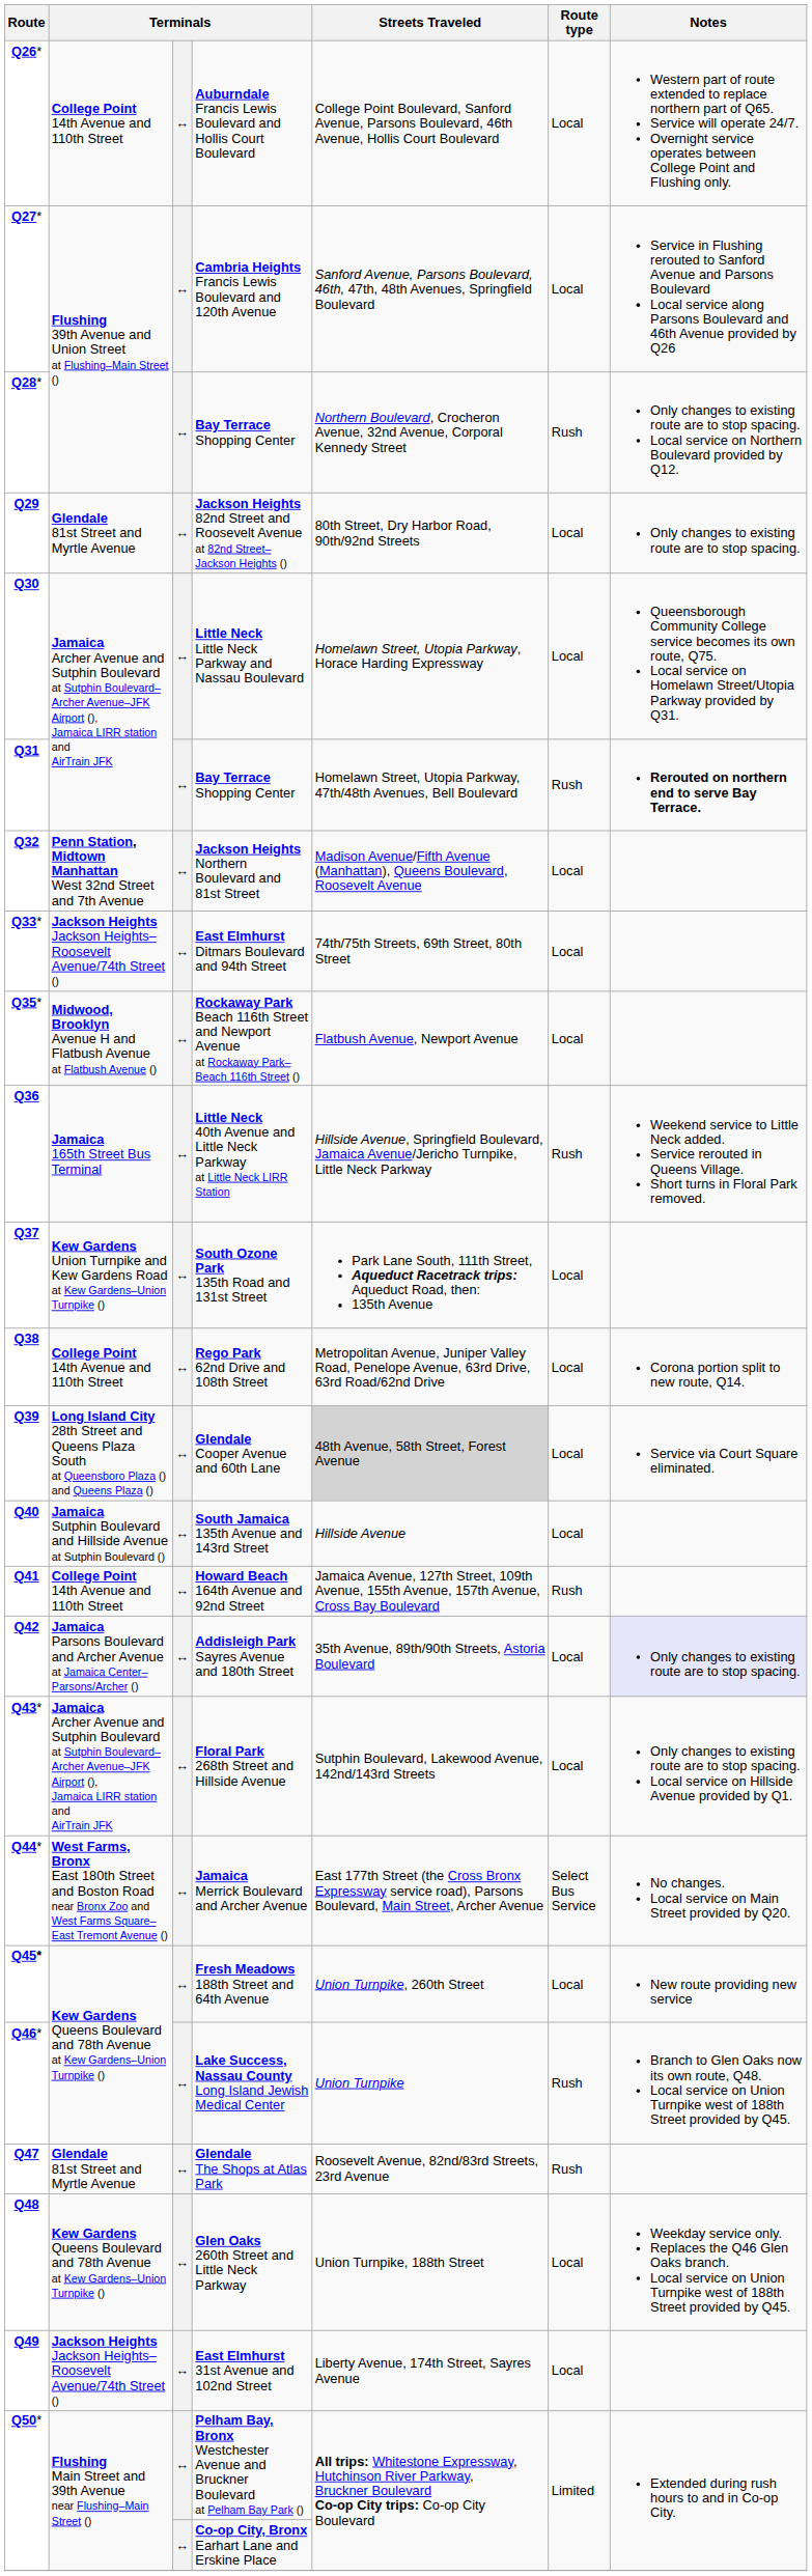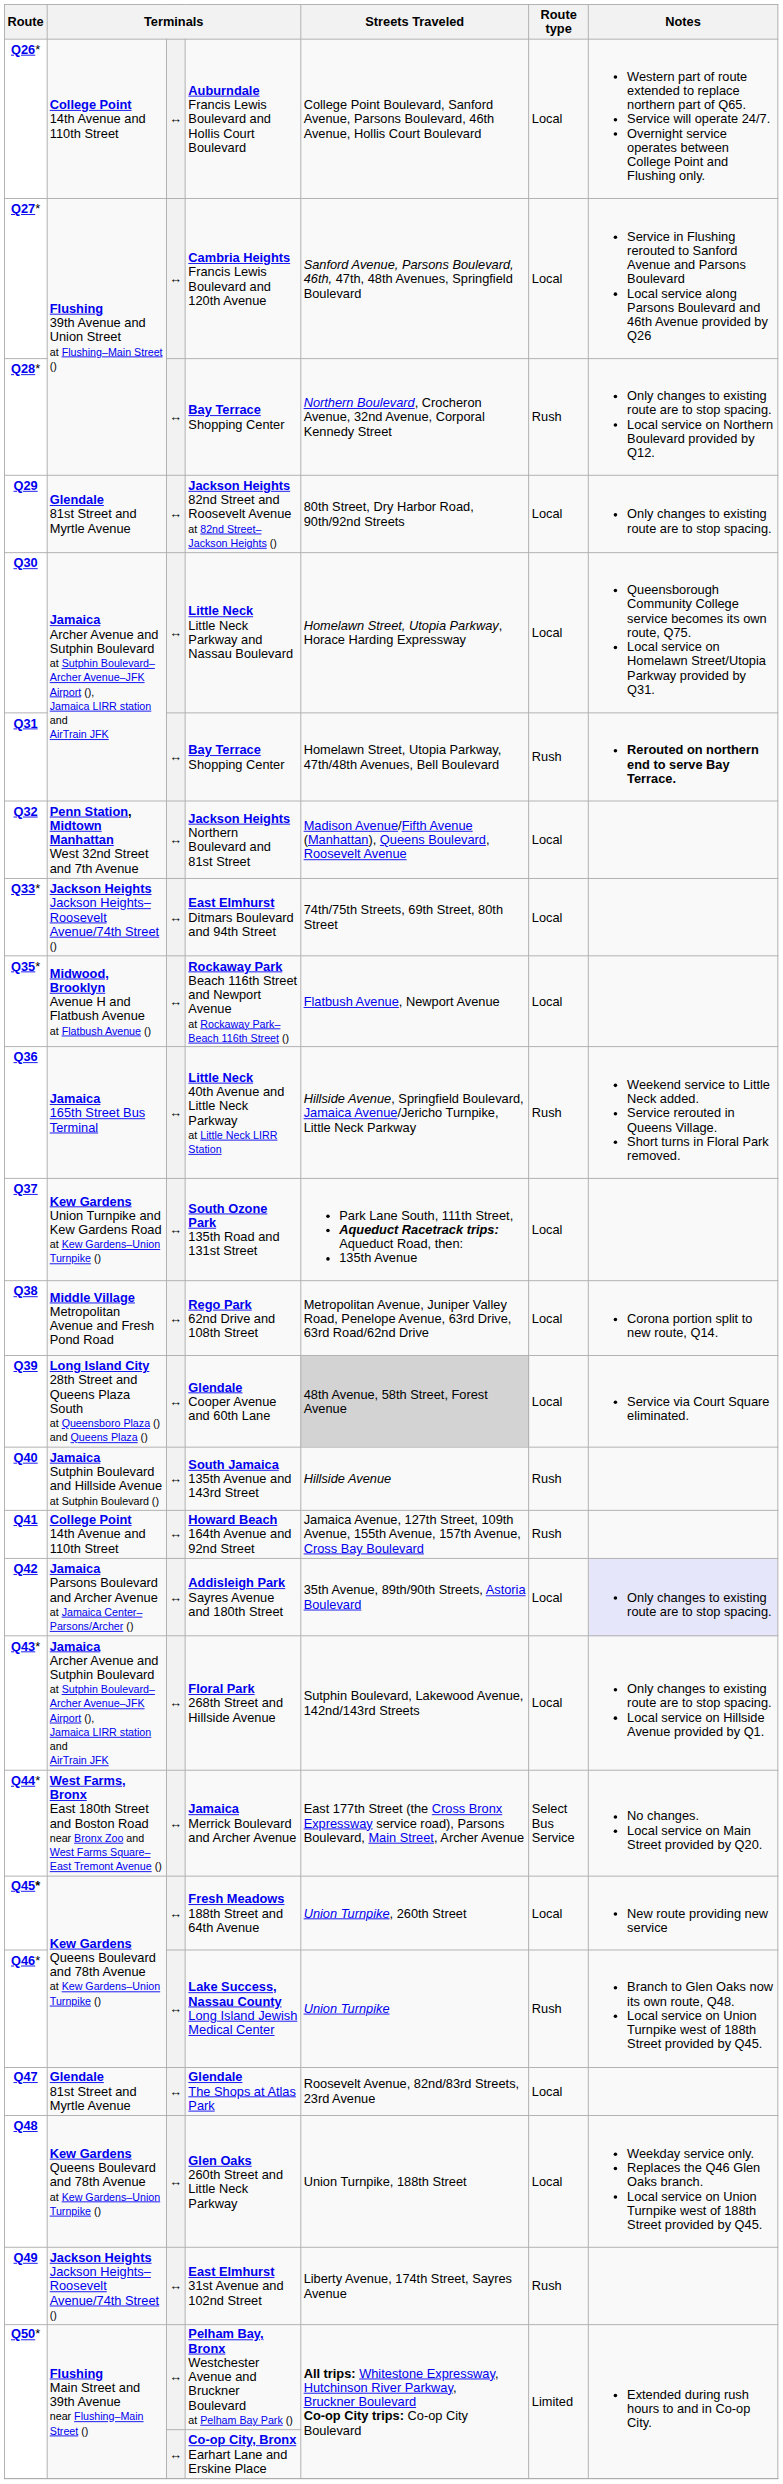Rego Park 62nd Drive and 108th Street | column 2: College Point 14th Avenue and 110th Street -> Middle Village Metropolitan Avenue and Fresh Pond Road
South Jamaica 135th Avenue and 143rd Street | Route type: Local -> Rush
Glendale The Shops at Atlas Park | Route type: Rush -> Local
East Elmhurst 31st Avenue and 102nd Street | Route type: Local -> Rush
